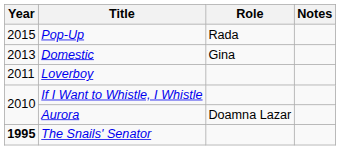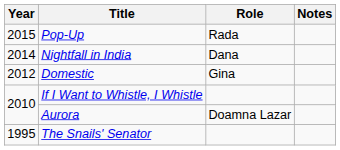+ row: 2014 | Nightfall in India | Dana
Domestic | Year: 2013 -> 2012
- row: 2011 | Loverboy
The Snails' Senator | Year: bold -> normal
